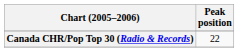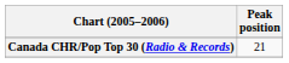Canada CHR/Pop Top 30 (Radio & Records) | Peak position: 22 -> 21
